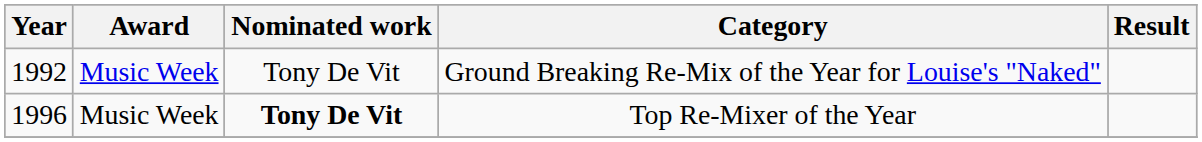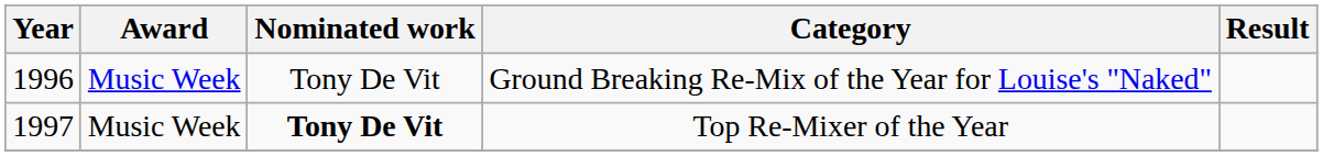Ground Breaking Re-Mix of the Year for Louise's "Naked" | Year: 1992 -> 1996
Top Re-Mixer of the Year | Year: 1996 -> 1997
